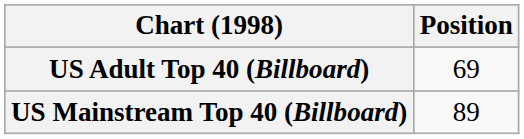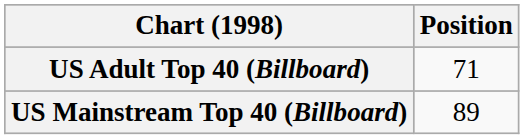US Adult Top 40 (Billboard) | Position: 69 -> 71
